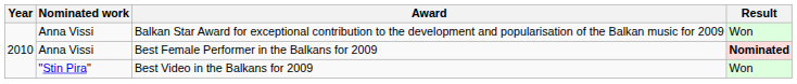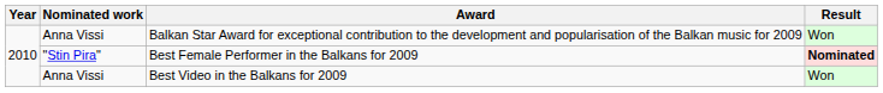Best Female Performer in the Balkans for 2009 | Nominated work: Anna Vissi -> "Stin Pira"
Best Video in the Balkans for 2009 | Nominated work: "Stin Pira" -> Anna Vissi
